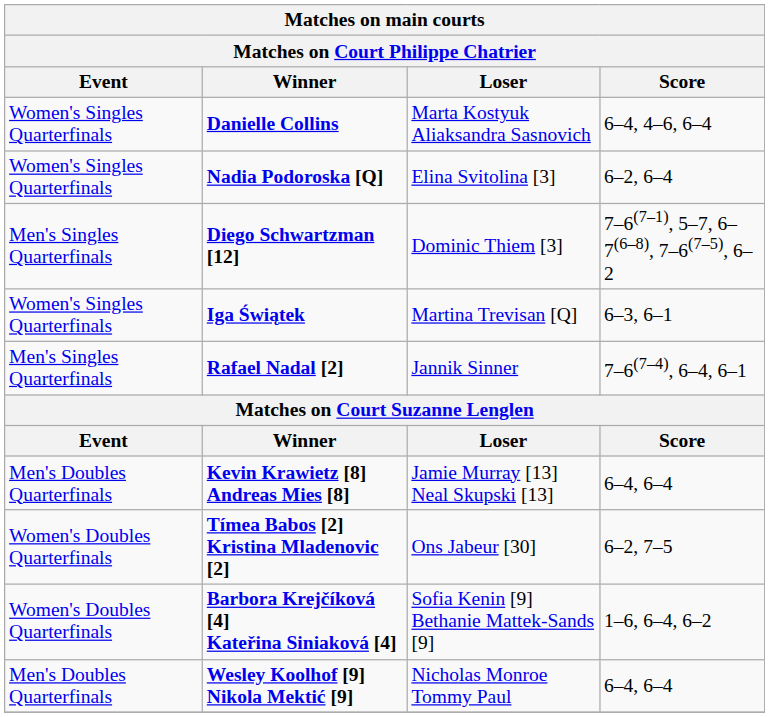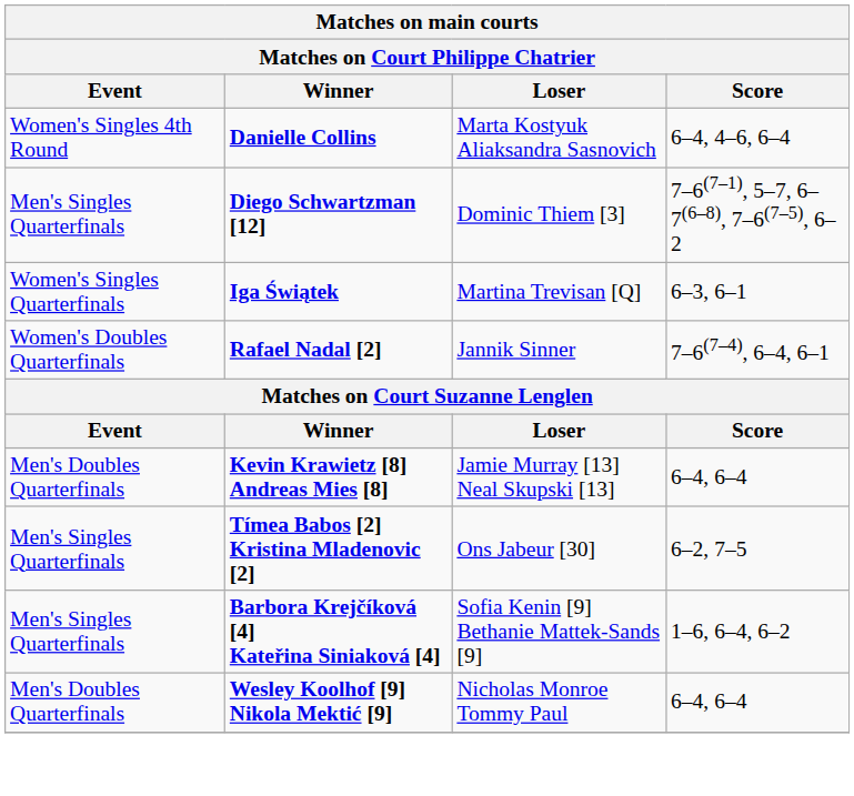Danielle Collins | Event: Women's Singles Quarterfinals -> Women's Singles 4th Round
- row: Women's Singles Quarterfinals | Nadia Podoroska [Q] | Elina Svitolina [3] | 6–2, 6–4
Rafael Nadal [2] | Event: Men's Singles Quarterfinals -> Women's Doubles Quarterfinals
Tímea Babos [2] Kristina Mladenovic [2] | Event: Women's Doubles Quarterfinals -> Men's Singles Quarterfinals
Barbora Krejčíková [4] Kateřina Siniaková [4] | Event: Women's Doubles Quarterfinals -> Men's Singles Quarterfinals
